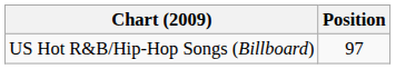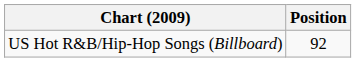US Hot R&B/Hip-Hop Songs (Billboard) | Position: 97 -> 92
